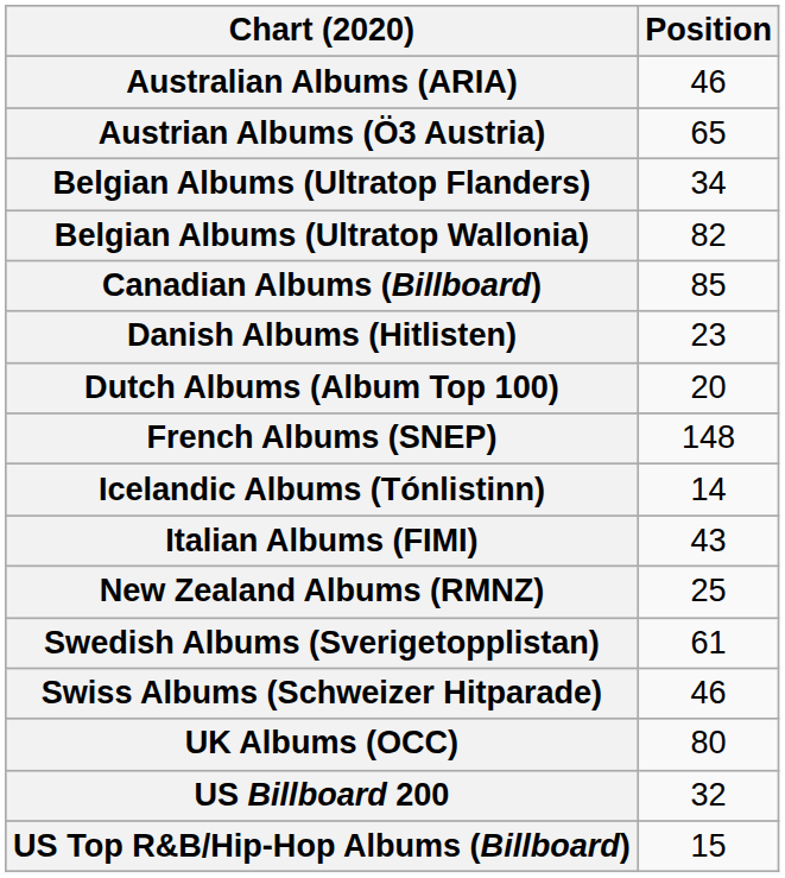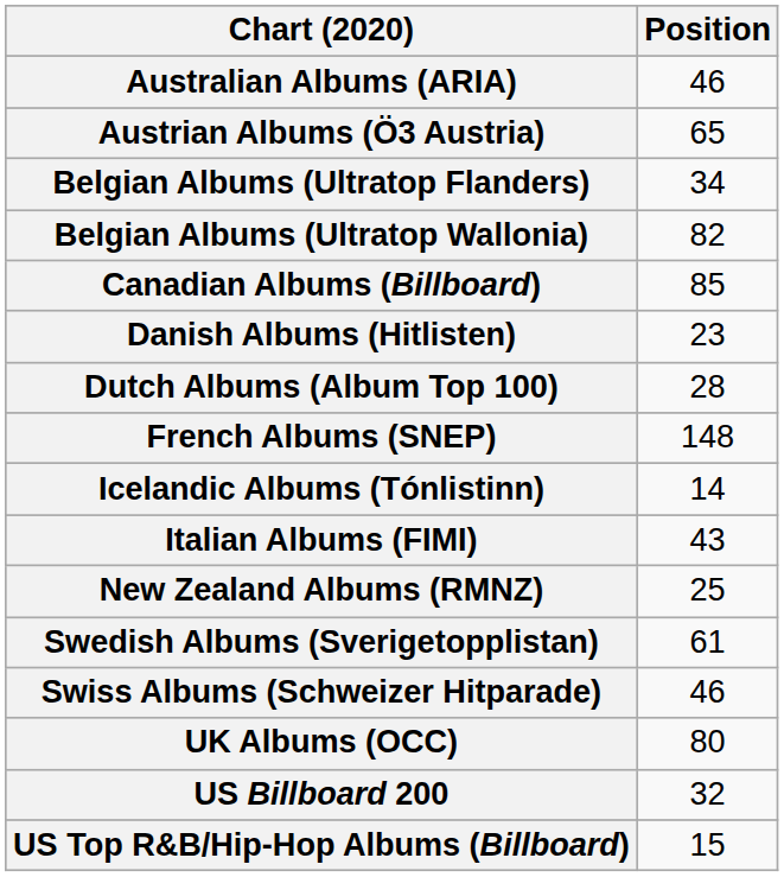Dutch Albums (Album Top 100) | Position: 20 -> 28
